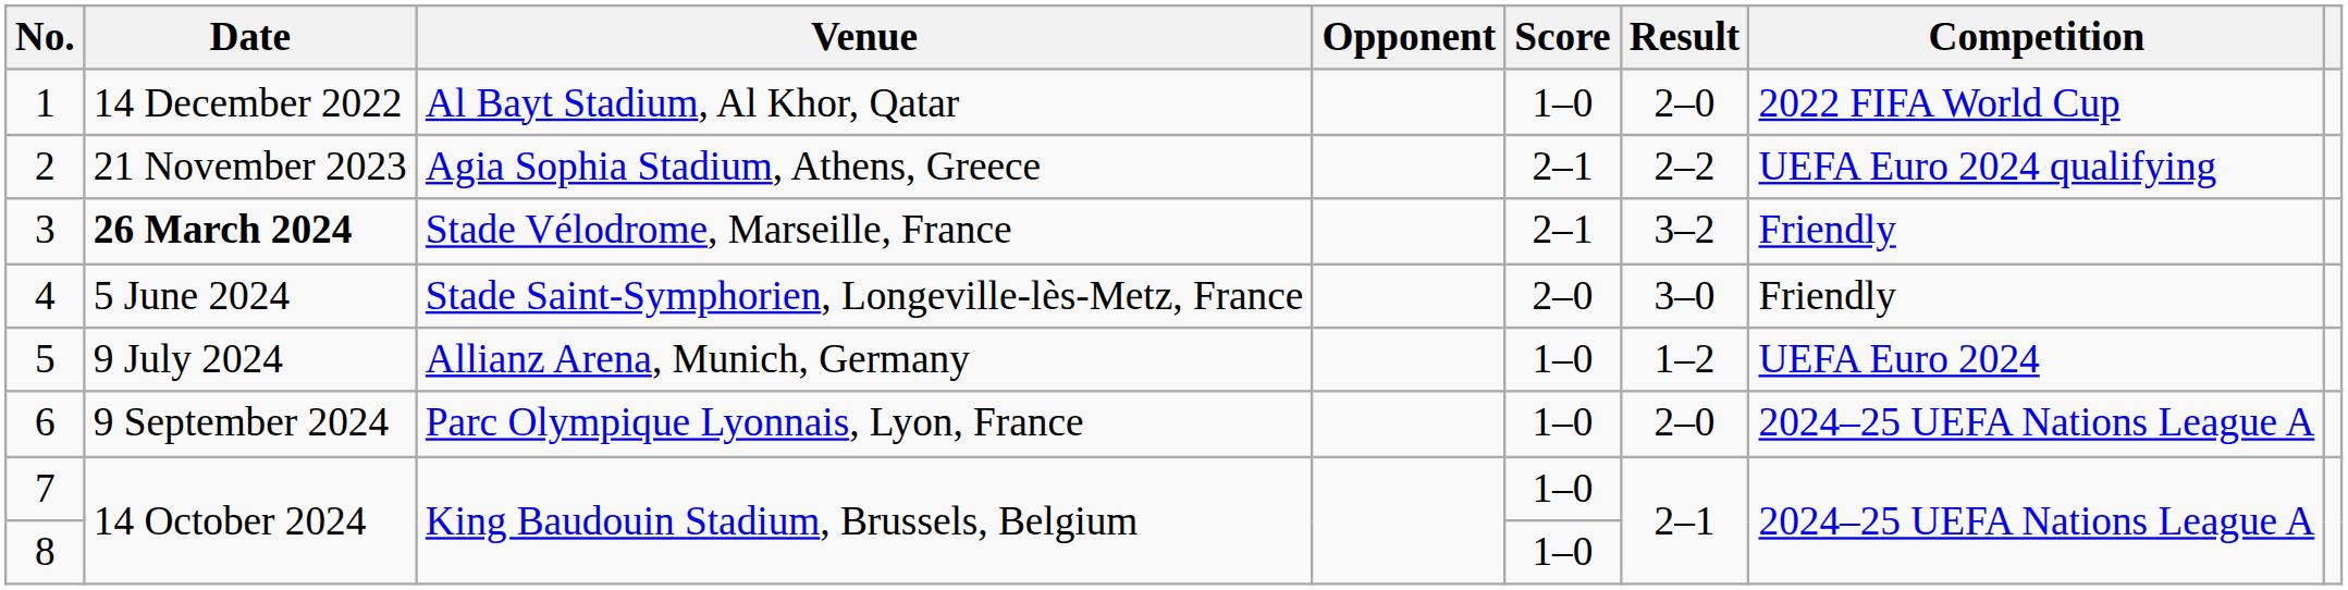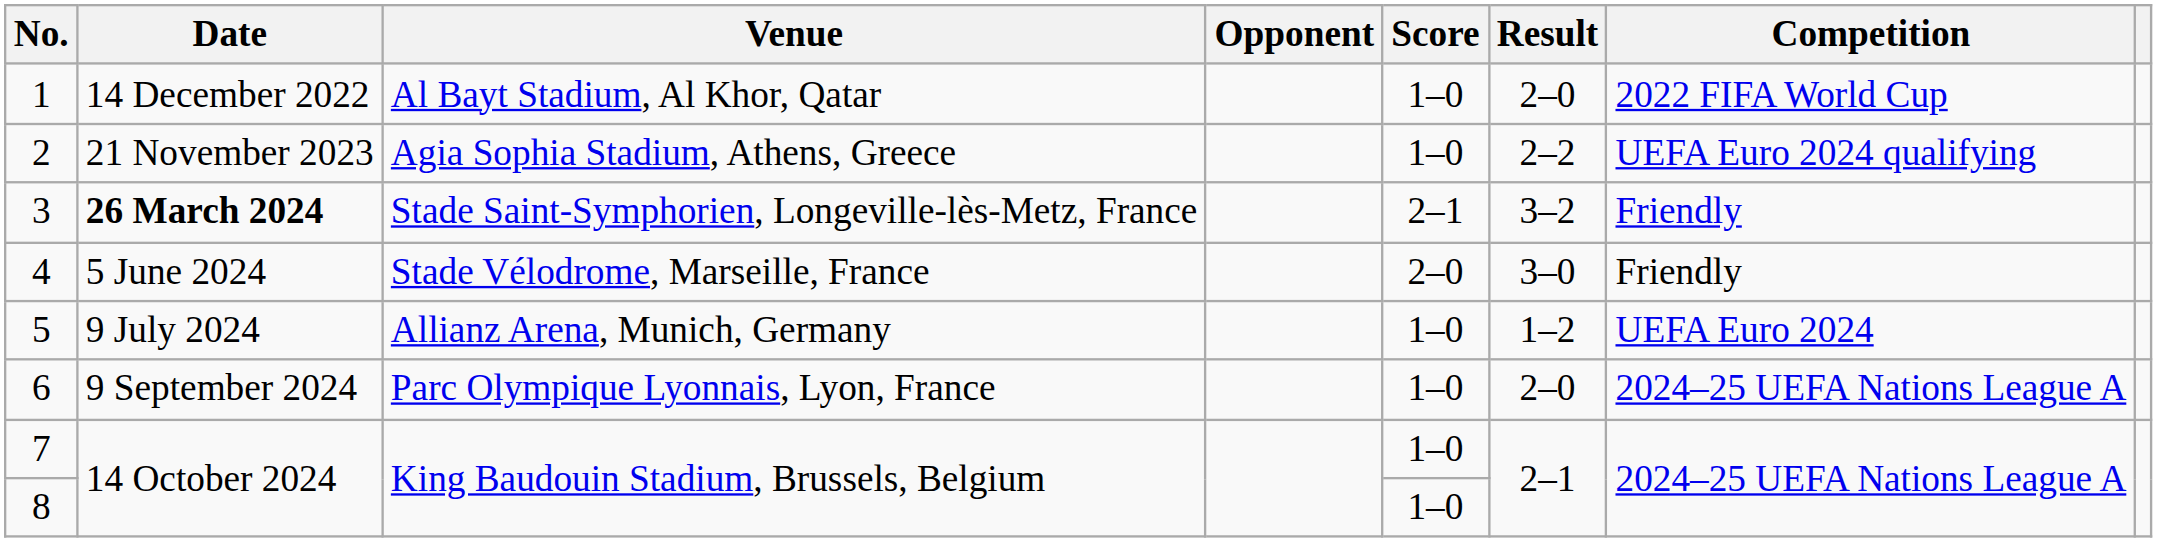2 | Score: 2–1 -> 1–0
3 | Venue: Stade Vélodrome, Marseille, France -> Stade Saint-Symphorien, Longeville-lès-Metz, France
4 | Venue: Stade Saint-Symphorien, Longeville-lès-Metz, France -> Stade Vélodrome, Marseille, France
